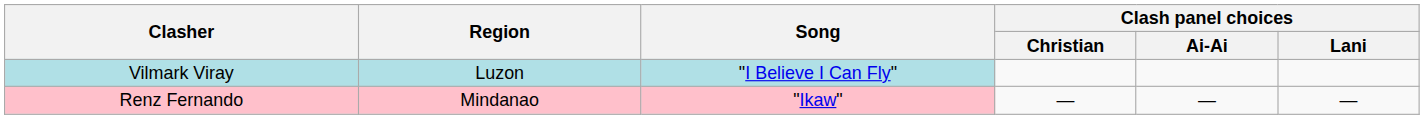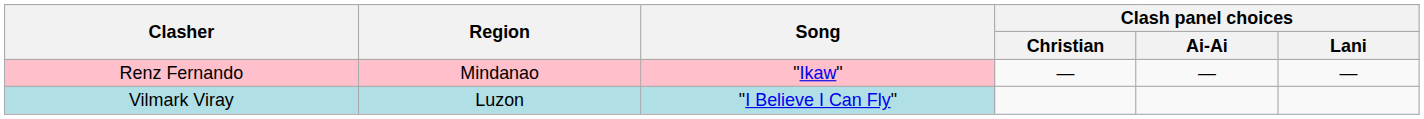rows swapped: Renz Fernando <-> Vilmark Viray
